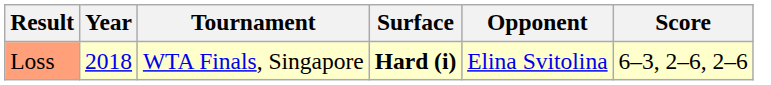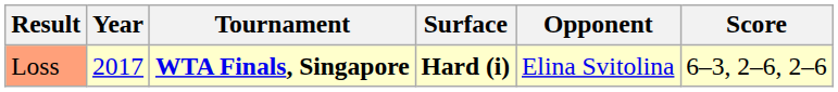Loss | Year: 2018 -> 2017
Loss | Tournament: normal -> bold
